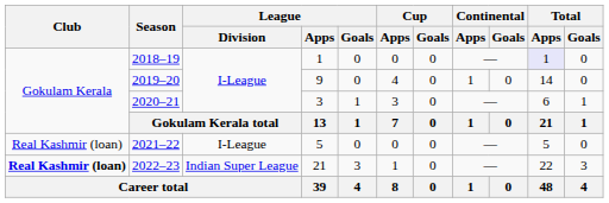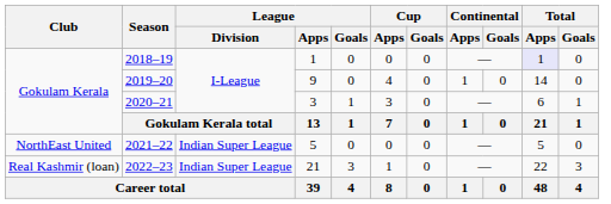2021–22 | Club: Real Kashmir (loan) -> NorthEast United
2021–22 | League / Division: I-League -> Indian Super League
2022–23 | Club: bold -> normal
